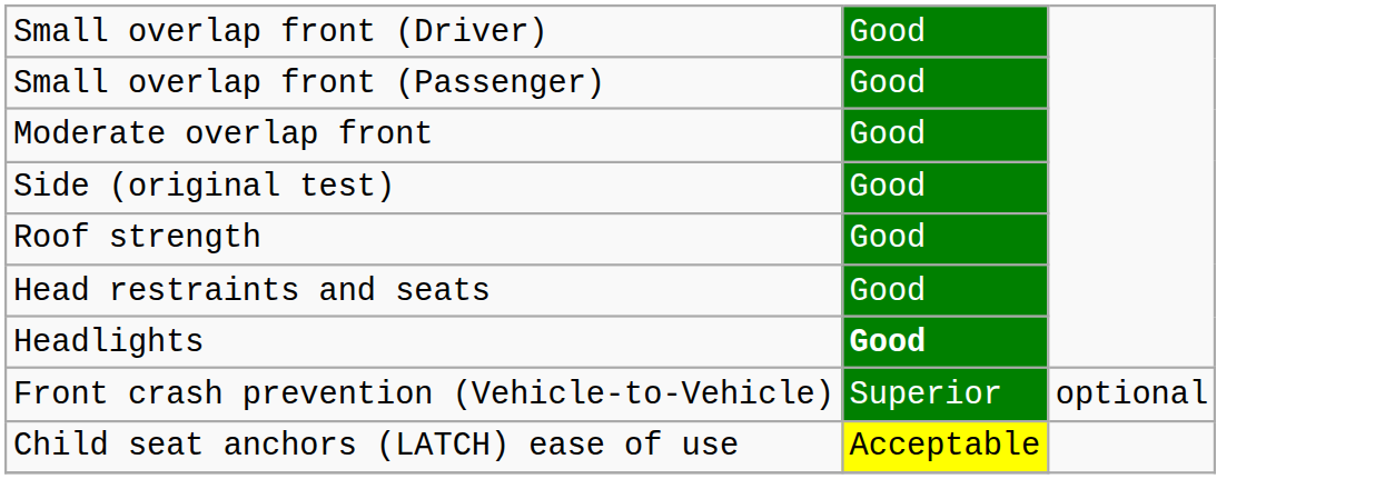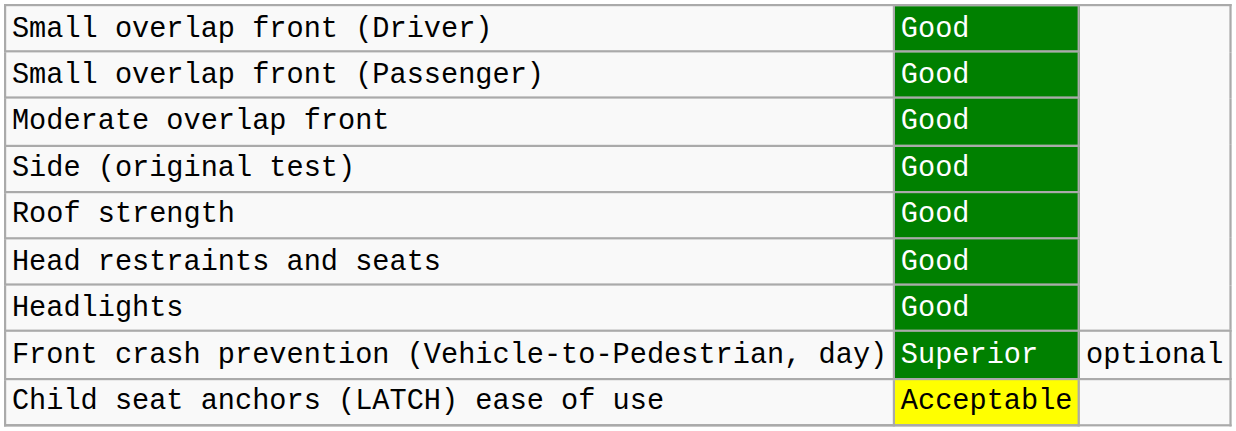Headlights | column 2: bold -> normal
- row: Front crash prevention (Vehicle-to-Vehicle) | Superior | optional
+ row: Front crash prevention (Vehicle-to-Pedestrian, day) | Superior | optional
